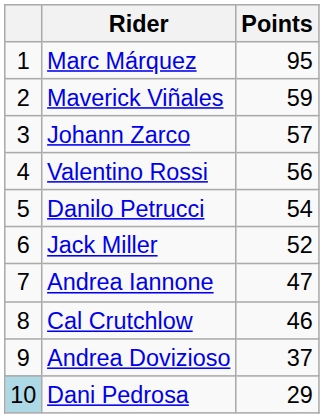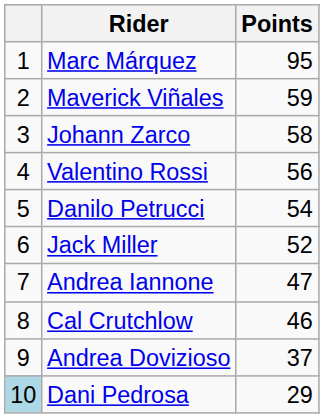Johann Zarco | Points: 57 -> 58
